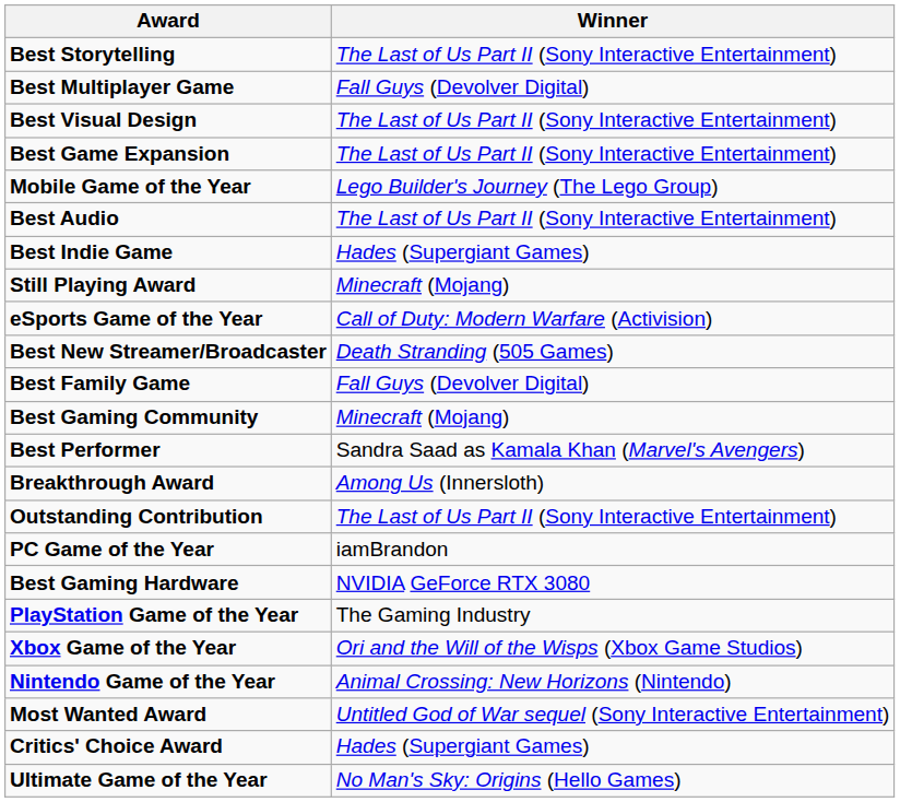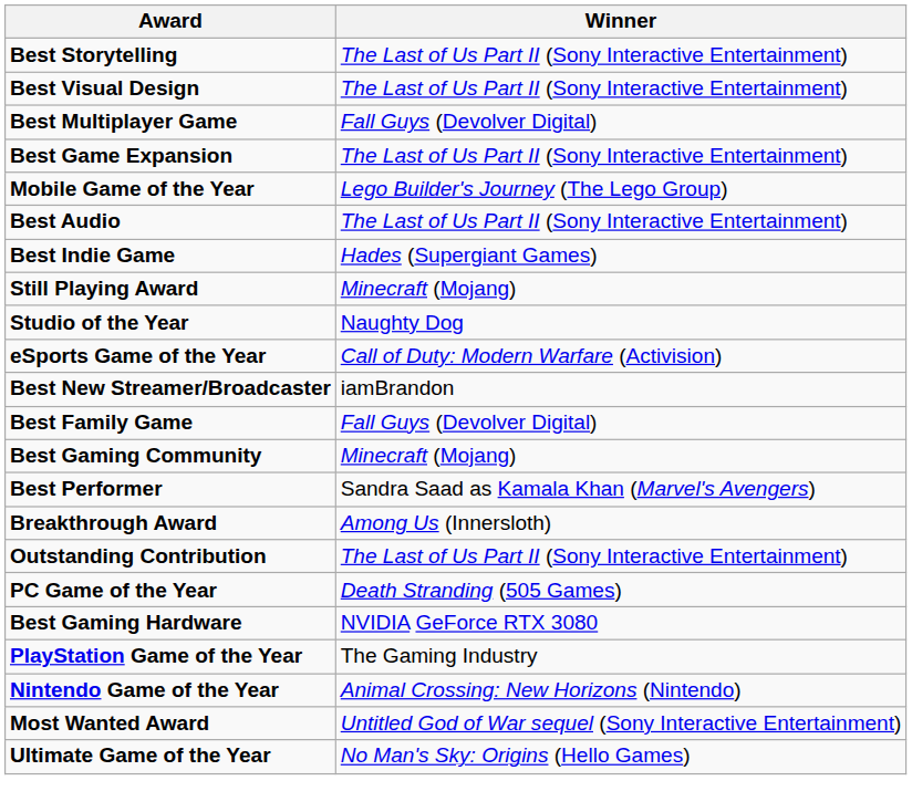rows swapped: Best Multiplayer Game <-> Best Visual Design
+ row: Studio of the Year | Naughty Dog
Best New Streamer/Broadcaster | Winner: Death Stranding (505 Games) -> iamBrandon
PC Game of the Year | Winner: iamBrandon -> Death Stranding (505 Games)
- row: Xbox Game of the Year | Ori and the Will of the Wisps (Xbox Game Studios)
- row: Critics' Choice Award | Hades (Supergiant Games)
